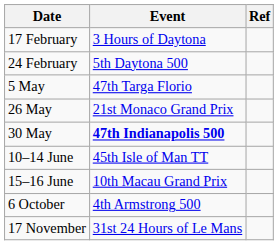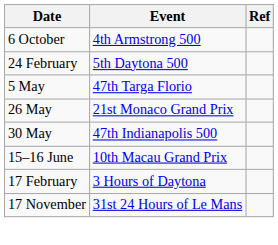rows swapped: 17 February <-> 6 October
30 May | Event: bold -> normal
- row: 10–14 June | 45th Isle of Man TT
